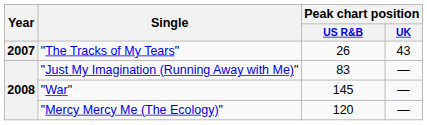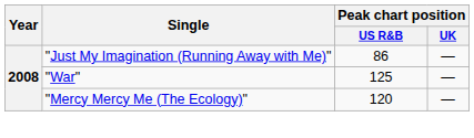- row: 2007 | "The Tracks of My Tears" | 26 | 43
"Just My Imagination (Running Away with Me)" | Peak chart position / US R&B: 83 -> 86
"War" | Peak chart position / US R&B: 145 -> 125
